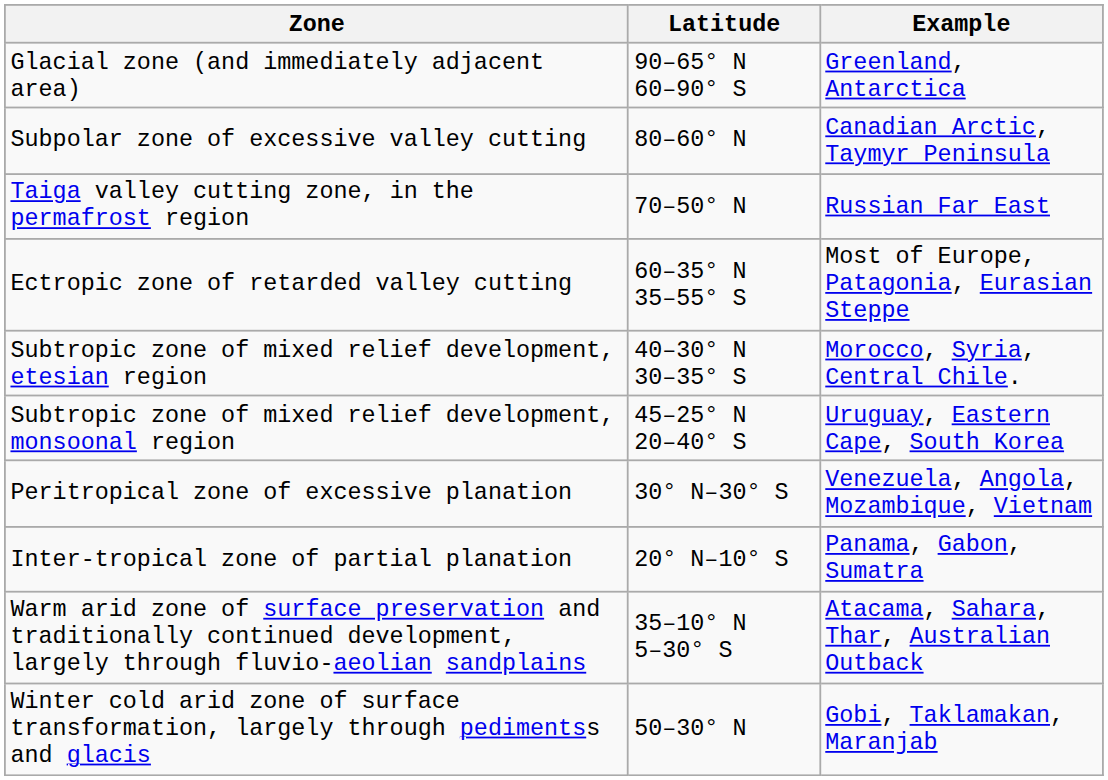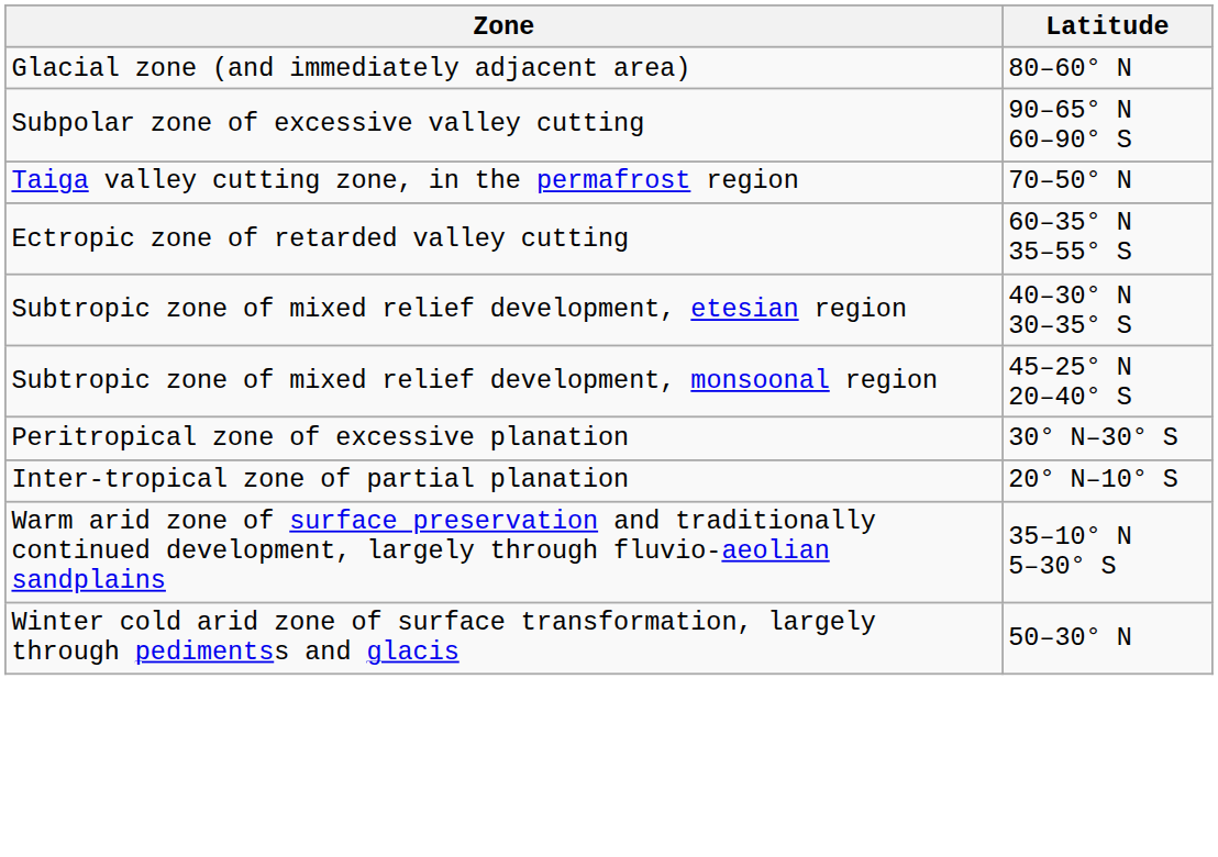- column: Example | Greenland, Antarctica | Canadian Arctic, Taymyr Peninsula | Russian Far East | Most of Europe, Patagonia, Eurasian Steppe | Morocco, Syria, Central Chile. | Uruguay, Eastern Cape, South Korea | Venezuela, Angola, Mozambique, Vietnam | Panama, Gabon, Sumatra | Atacama, Sahara, Thar, Australian Outback | Gobi, Taklamakan, Maranjab
Glacial zone (and immediately adjacent area) | Latitude: 90–65° N 60–90° S -> 80–60° N
Subpolar zone of excessive valley cutting | Latitude: 80–60° N -> 90–65° N 60–90° S
